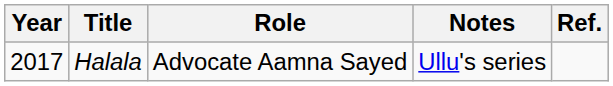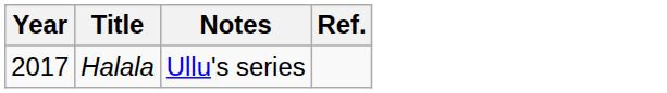- column: Role | Advocate Aamna Sayed
